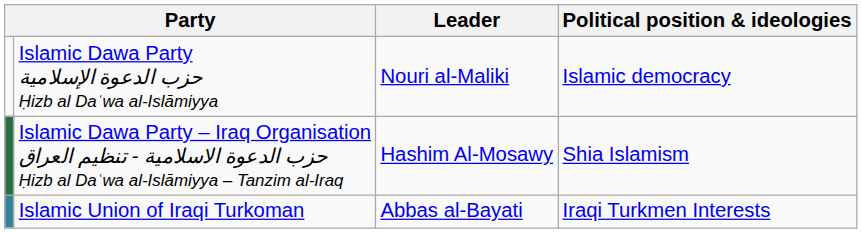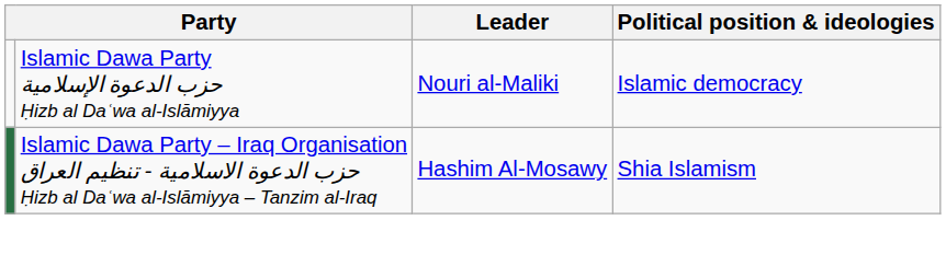- row: Islamic Union of Iraqi Turkoman | Abbas al-Bayati | Iraqi Turkmen Interests
